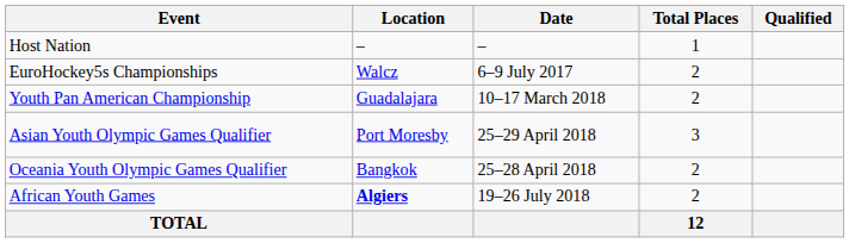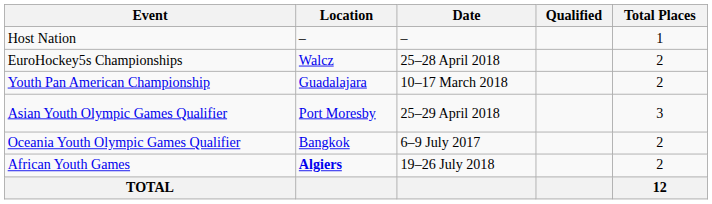columns swapped: Total Places <-> Qualified
EuroHockey5s Championships | Date: 6–9 July 2017 -> 25–28 April 2018
Oceania Youth Olympic Games Qualifier | Date: 25–28 April 2018 -> 6–9 July 2017
